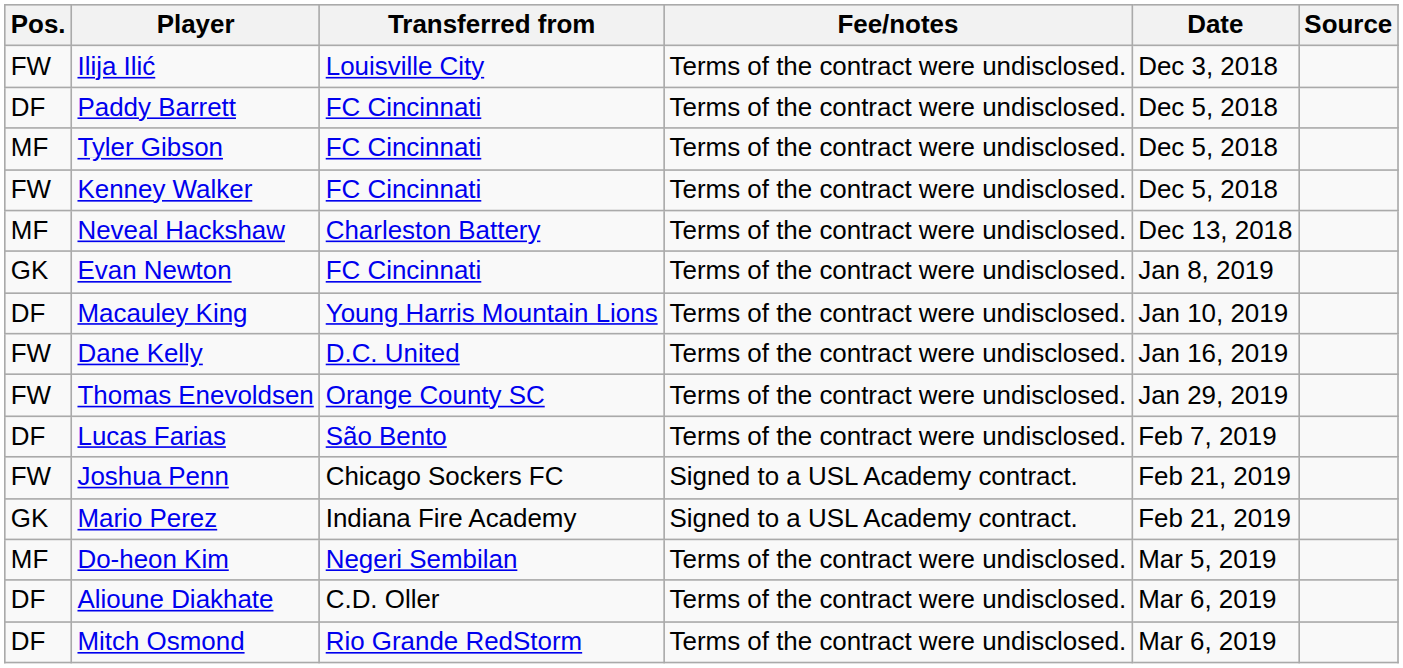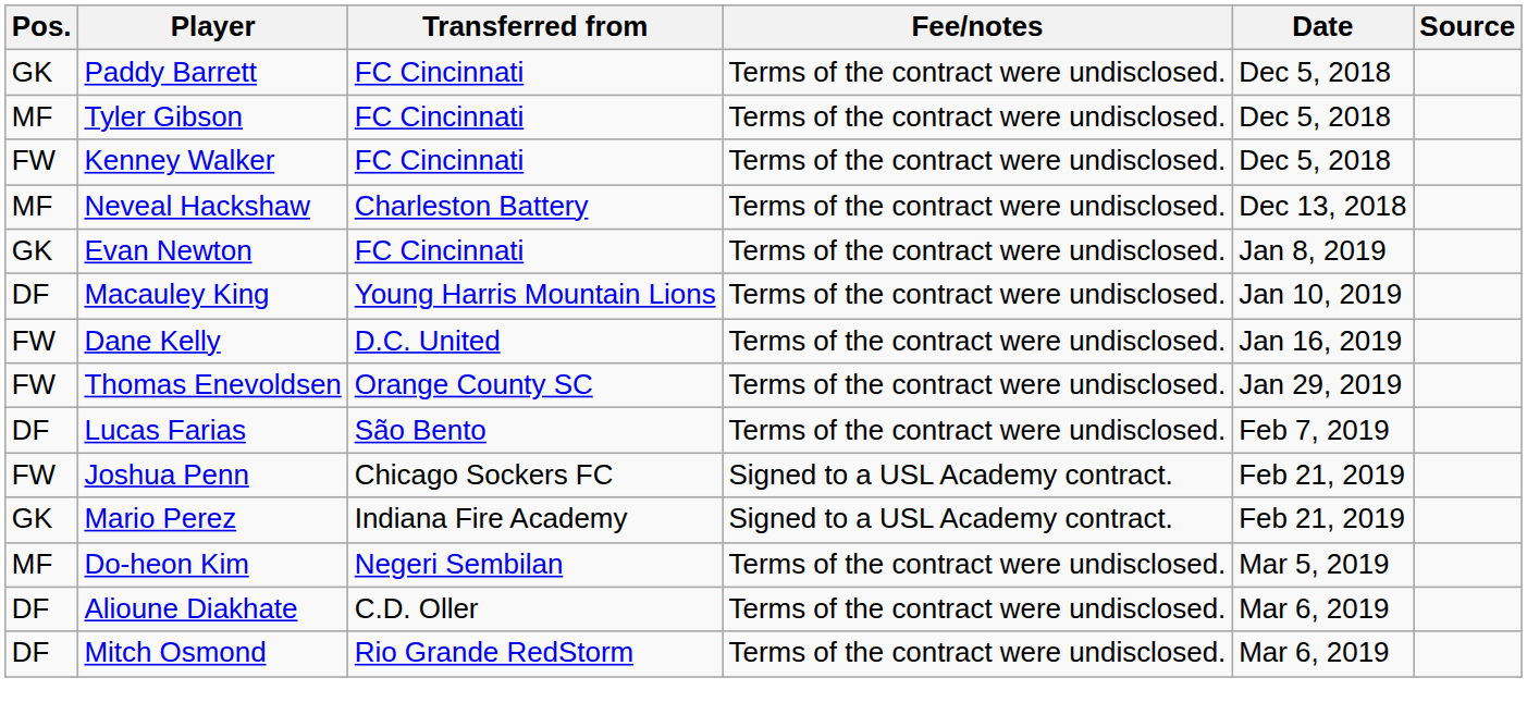- row: FW | Ilija Ilić | Louisville City | Terms of the contract were undisclosed. | Dec 3, 2018
Paddy Barrett | Pos.: DF -> GK
